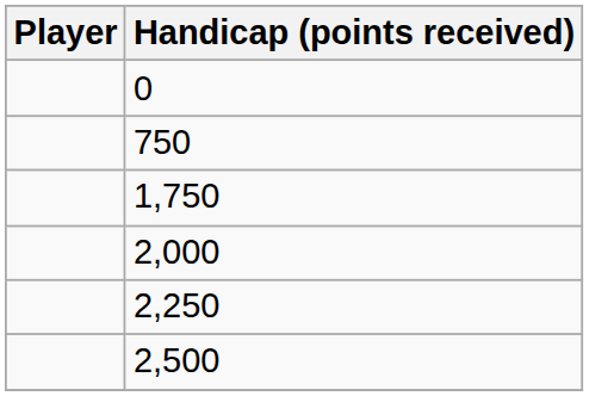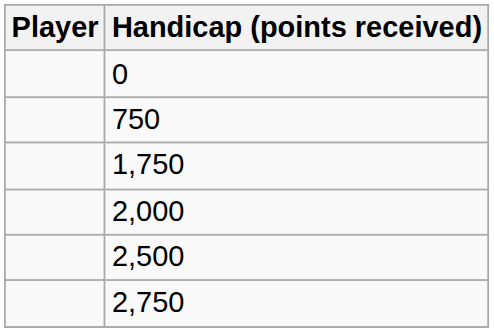- row: 2,250
+ row: 2,750
